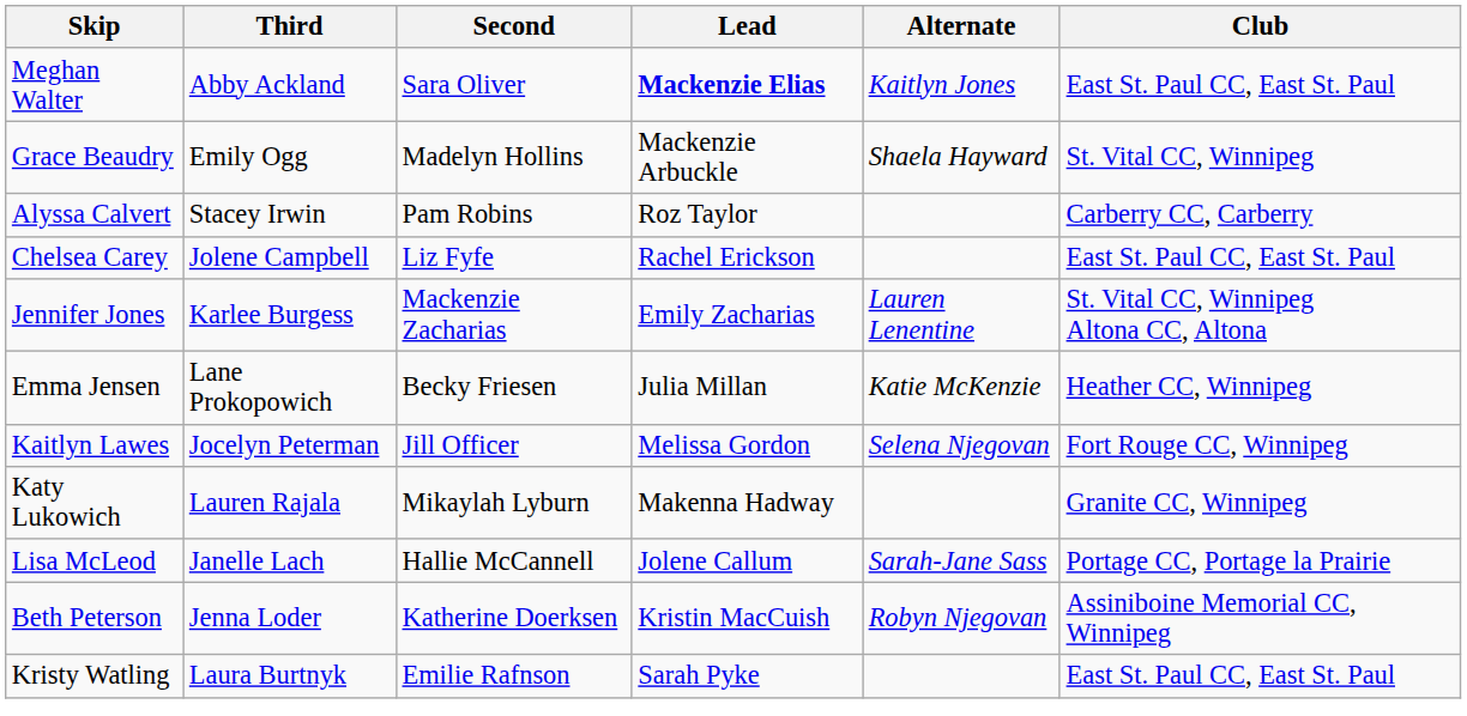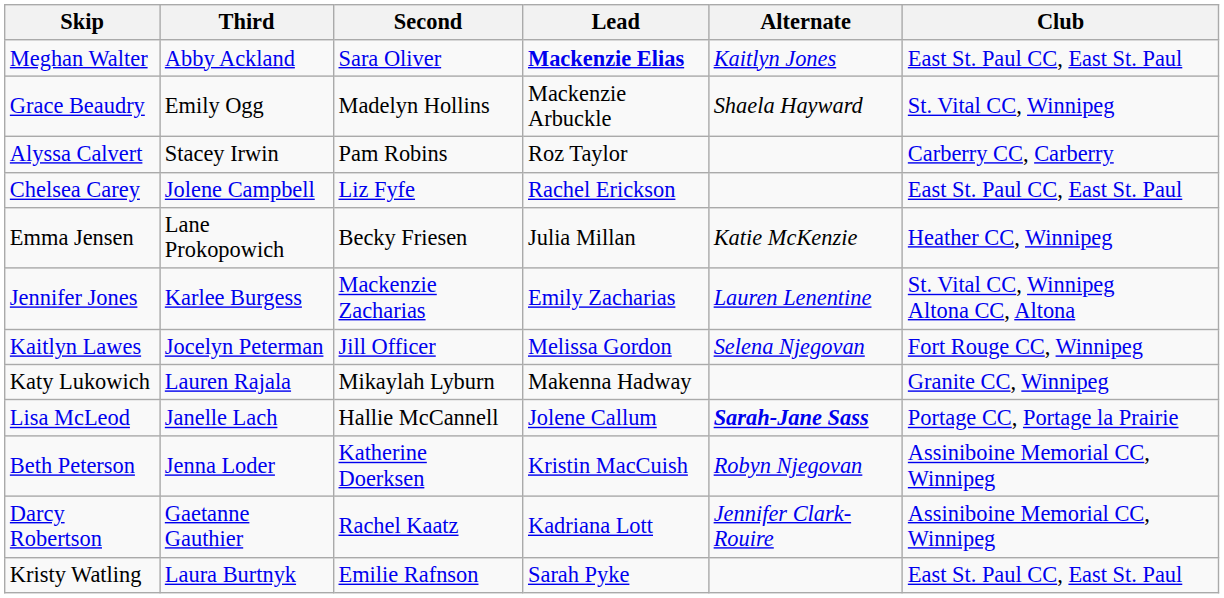rows swapped: Emma Jensen <-> Jennifer Jones
Lisa McLeod | Alternate: normal -> bold
+ row: Darcy Robertson | Gaetanne Gauthier | Rachel Kaatz | Kadriana Lott | Jennifer Clark-Rouire | Assiniboine Memorial CC, Winnipeg
